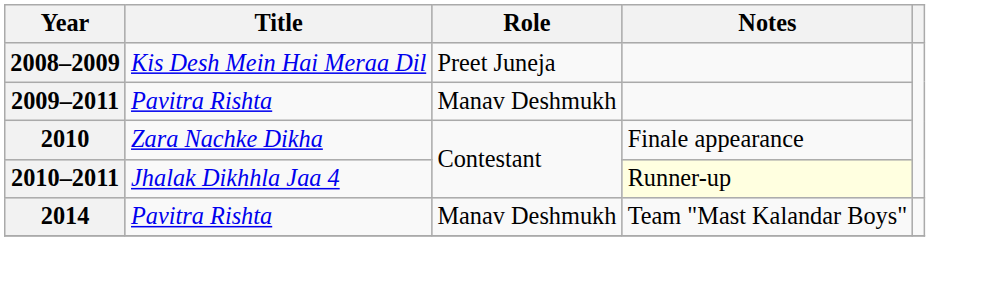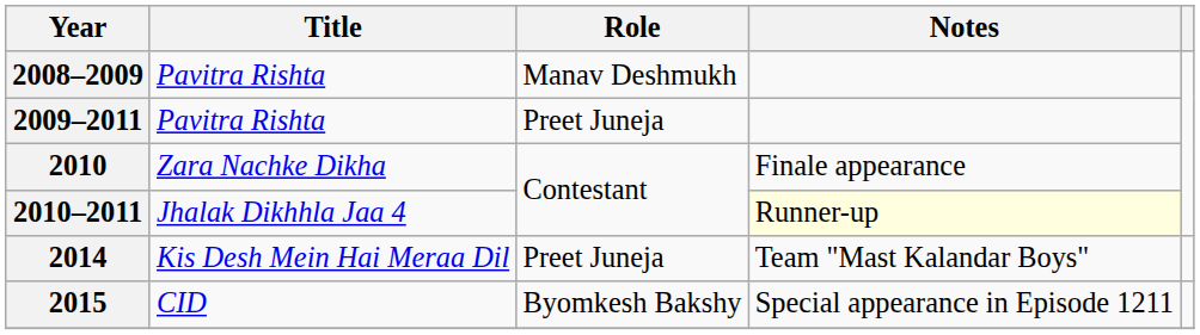2008–2009 | Title: Kis Desh Mein Hai Meraa Dil -> Pavitra Rishta
2008–2009 | Role: Preet Juneja -> Manav Deshmukh
2009–2011 | Role: Manav Deshmukh -> Preet Juneja
2014 | Title: Pavitra Rishta -> Kis Desh Mein Hai Meraa Dil
2014 | Role: Manav Deshmukh -> Preet Juneja
+ row: 2015 | CID | Byomkesh Bakshy | Special appearance in Episode 1211
